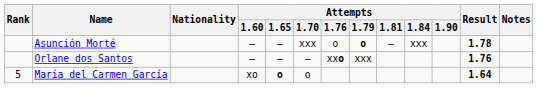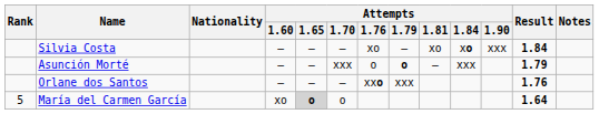+ row: Silvia Costa | – | – | – | xo | – | xo | xo | xxx | 1.84
Asunción Morté | Result: 1.78 -> 1.79
María del Carmen García | Attempts / 1.65: no background -> lightgrey background
